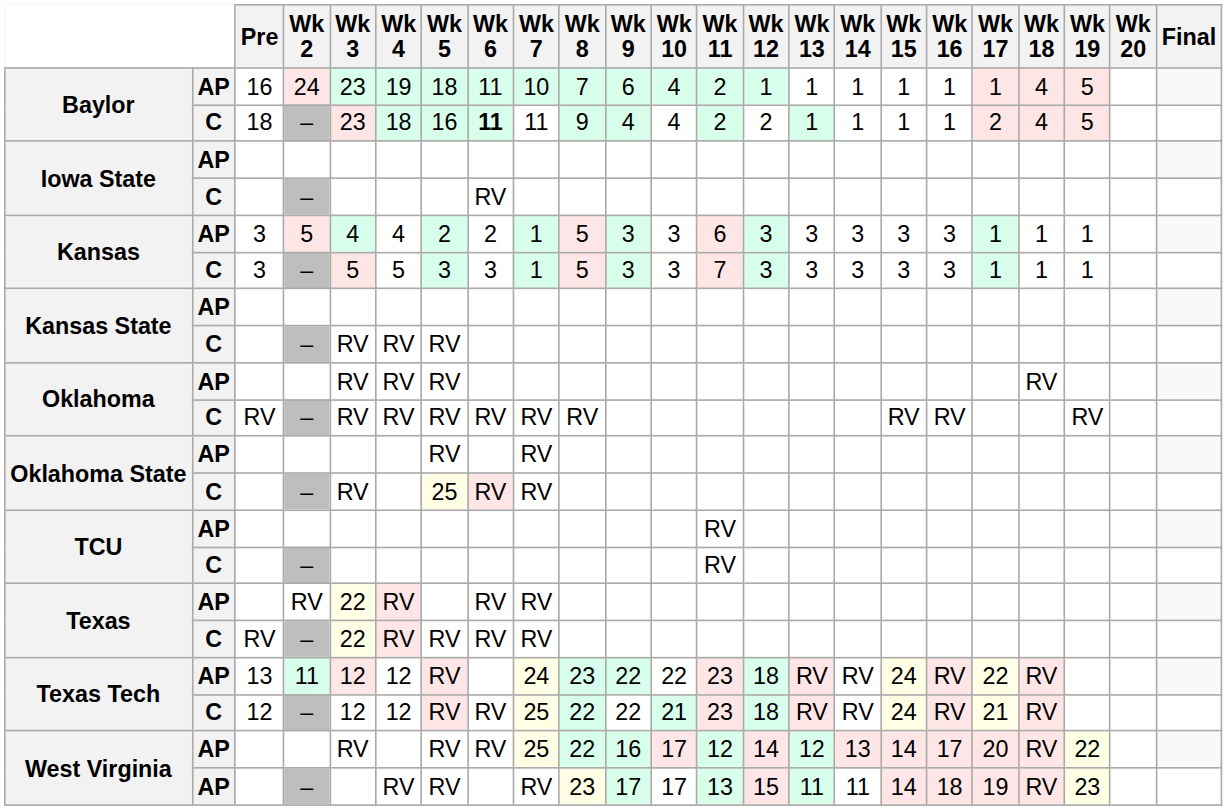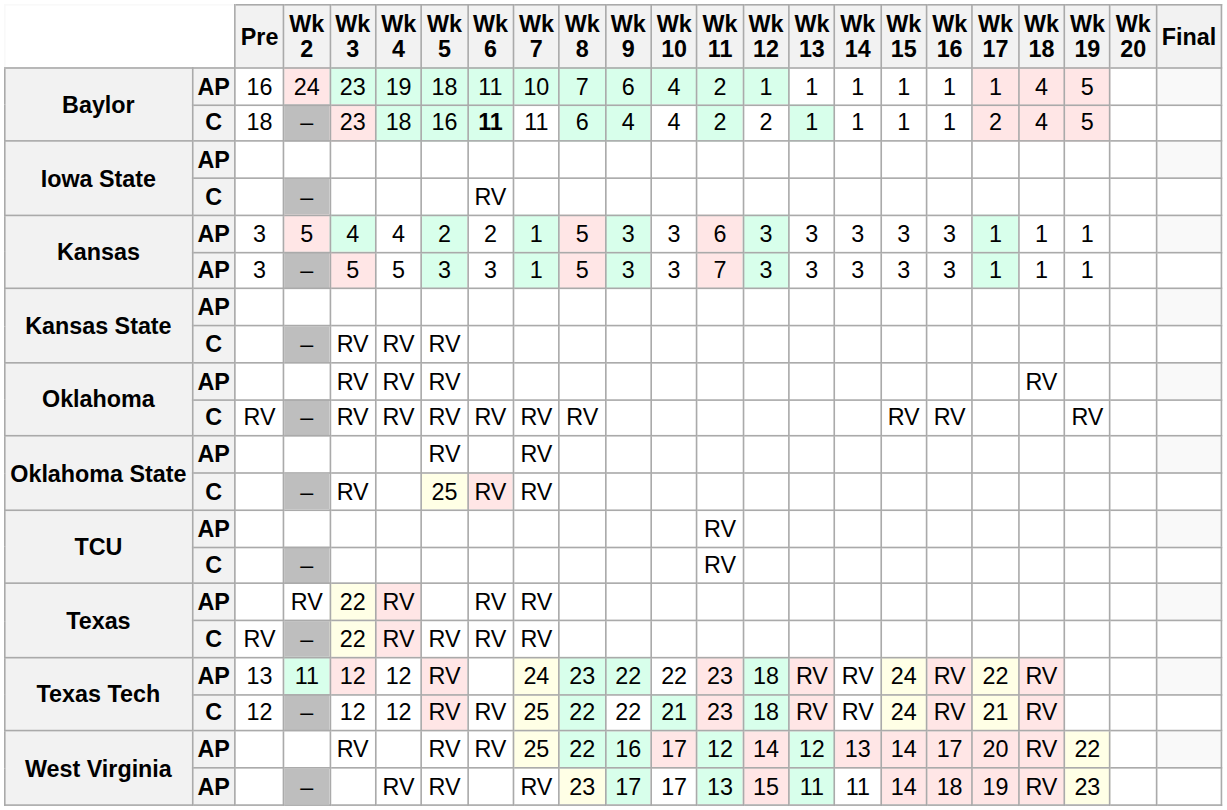Baylor / – | Wk 8: 9 -> 6
Kansas / – | column 2: C -> AP
